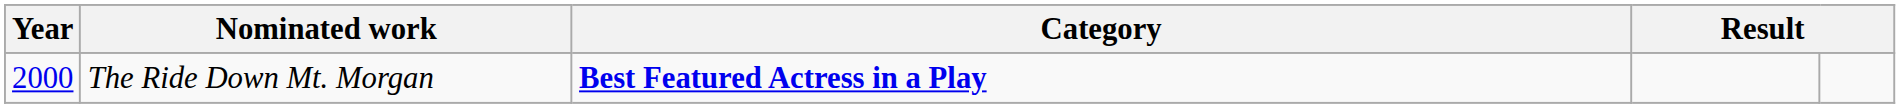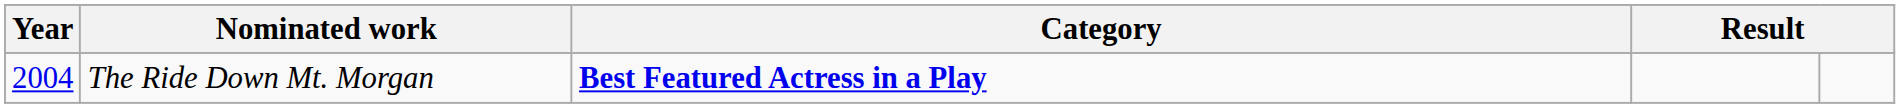The Ride Down Mt. Morgan | Year: 2000 -> 2004
